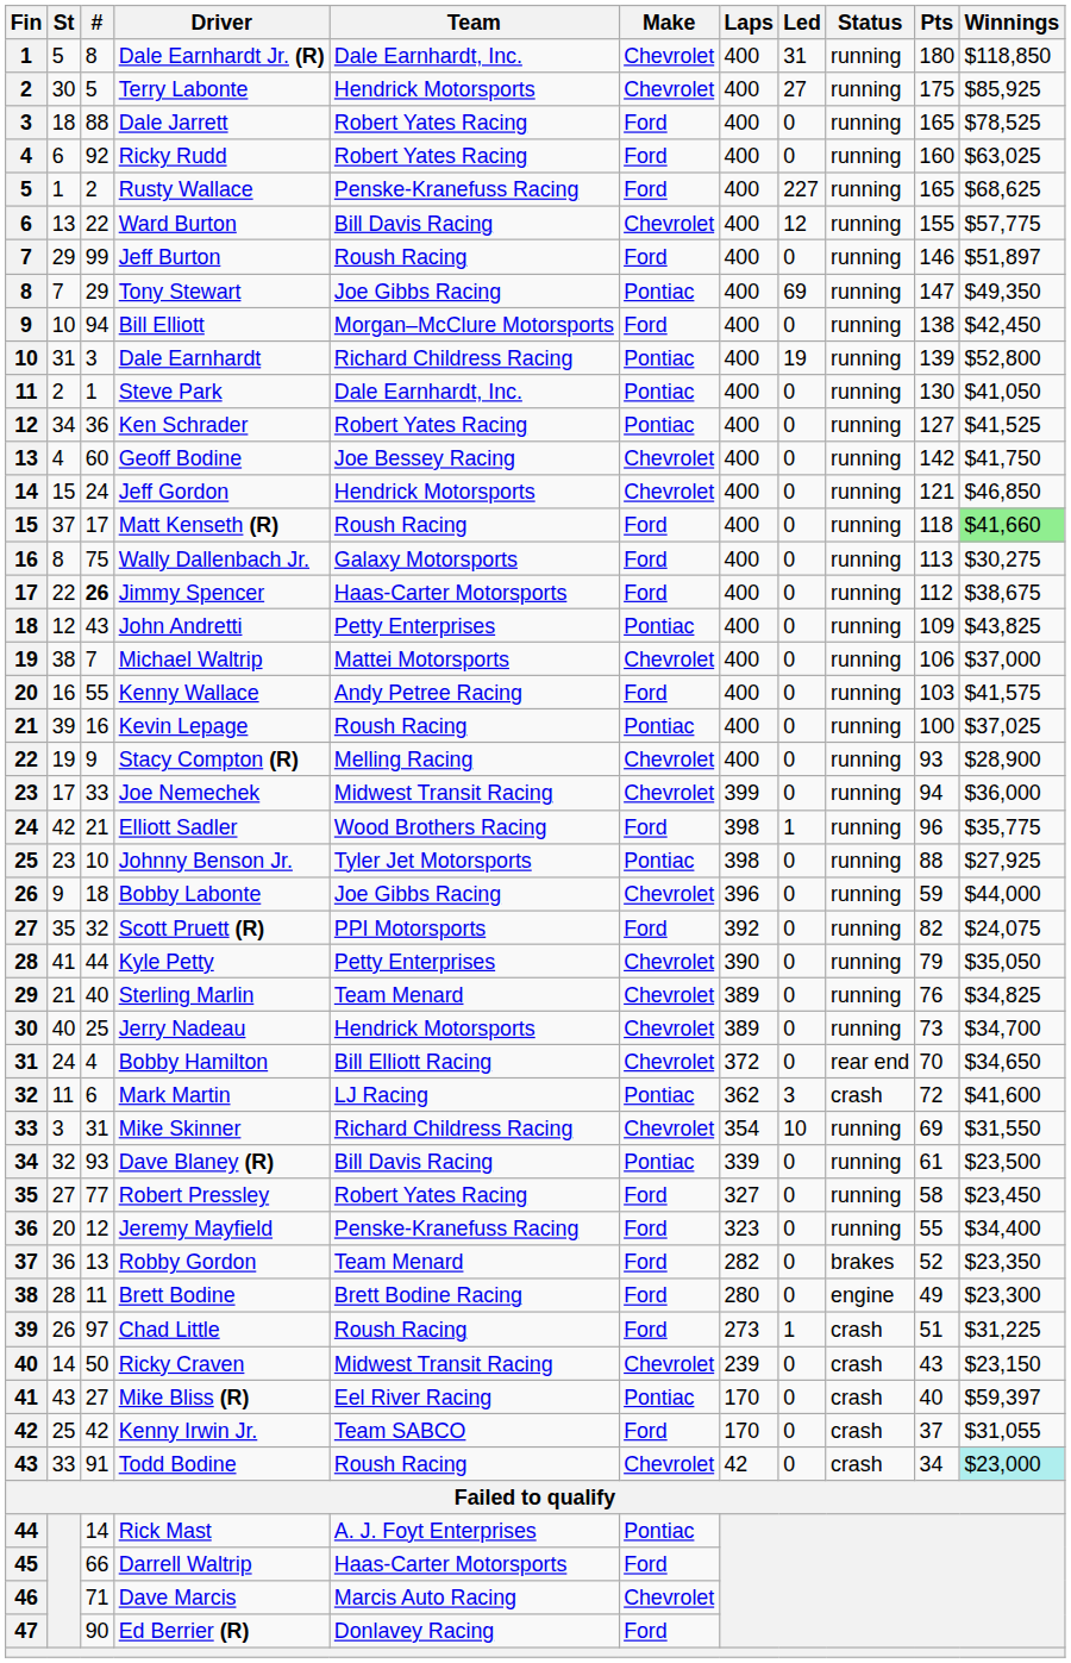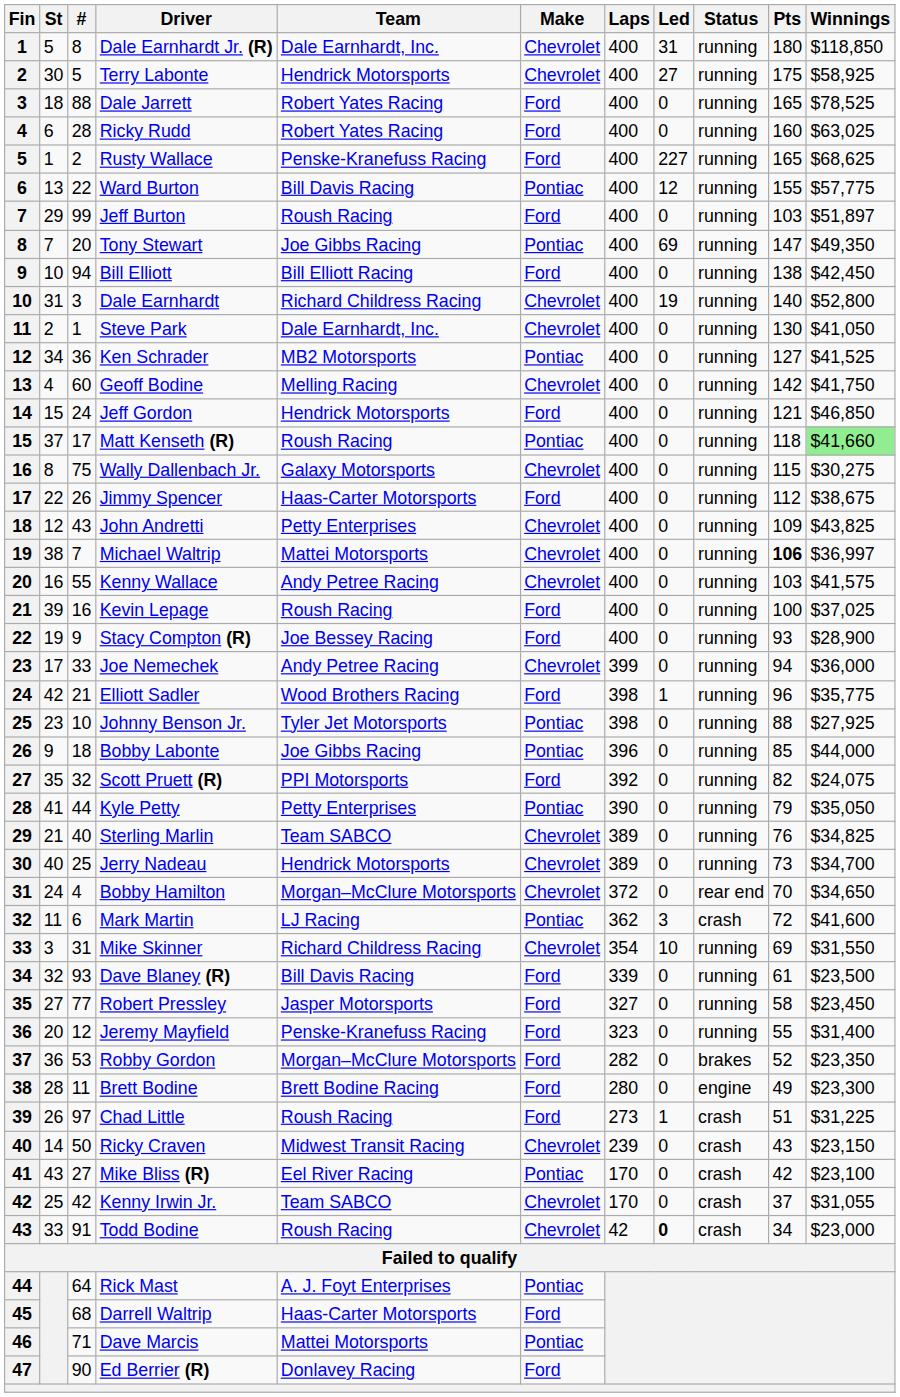Terry Labonte | Winnings: $85,925 -> $58,925
Ricky Rudd | #: 92 -> 28
Ward Burton | Make: Chevrolet -> Pontiac
Jeff Burton | Pts: 146 -> 103
Tony Stewart | #: 29 -> 20
Bill Elliott | Team: Morgan–McClure Motorsports -> Bill Elliott Racing
Dale Earnhardt | Make: Pontiac -> Chevrolet
Dale Earnhardt | Pts: 139 -> 140
Steve Park | Make: Pontiac -> Chevrolet
Ken Schrader | Team: Robert Yates Racing -> MB2 Motorsports
Geoff Bodine | Team: Joe Bessey Racing -> Melling Racing
Jeff Gordon | Make: Chevrolet -> Ford
Matt Kenseth (R) | Make: Ford -> Pontiac
Wally Dallenbach Jr. | Make: Ford -> Chevrolet
Wally Dallenbach Jr. | Pts: 113 -> 115
Jimmy Spencer | #: bold -> normal
John Andretti | Make: Pontiac -> Chevrolet
Michael Waltrip | Pts: normal -> bold
Michael Waltrip | Winnings: $37,000 -> $36,997
Kenny Wallace | Make: Ford -> Chevrolet
Kevin Lepage | Make: Pontiac -> Ford
Stacy Compton (R) | Team: Melling Racing -> Joe Bessey Racing
Stacy Compton (R) | Make: Chevrolet -> Ford
Joe Nemechek | Team: Midwest Transit Racing -> Andy Petree Racing
Bobby Labonte | Make: Chevrolet -> Pontiac
Bobby Labonte | Pts: 59 -> 85
Kyle Petty | Make: Chevrolet -> Pontiac
Sterling Marlin | Team: Team Menard -> Team SABCO
Bobby Hamilton | Team: Bill Elliott Racing -> Morgan–McClure Motorsports
Dave Blaney (R) | Make: Pontiac -> Ford
Robert Pressley | Team: Robert Yates Racing -> Jasper Motorsports
Jeremy Mayfield | Winnings: $34,400 -> $31,400
Robby Gordon | #: 13 -> 53
Robby Gordon | Team: Team Menard -> Morgan–McClure Motorsports
Mike Bliss (R) | Pts: 40 -> 42
Mike Bliss (R) | Winnings: $59,397 -> $23,100
Kenny Irwin Jr. | Make: Ford -> Chevrolet
Todd Bodine | Led: normal -> bold
Todd Bodine | Winnings: paleturquoise background -> no background
Rick Mast | #: 14 -> 64
Darrell Waltrip | #: 66 -> 68
Dave Marcis | Team: Marcis Auto Racing -> Mattei Motorsports
Dave Marcis | Make: Chevrolet -> Pontiac
